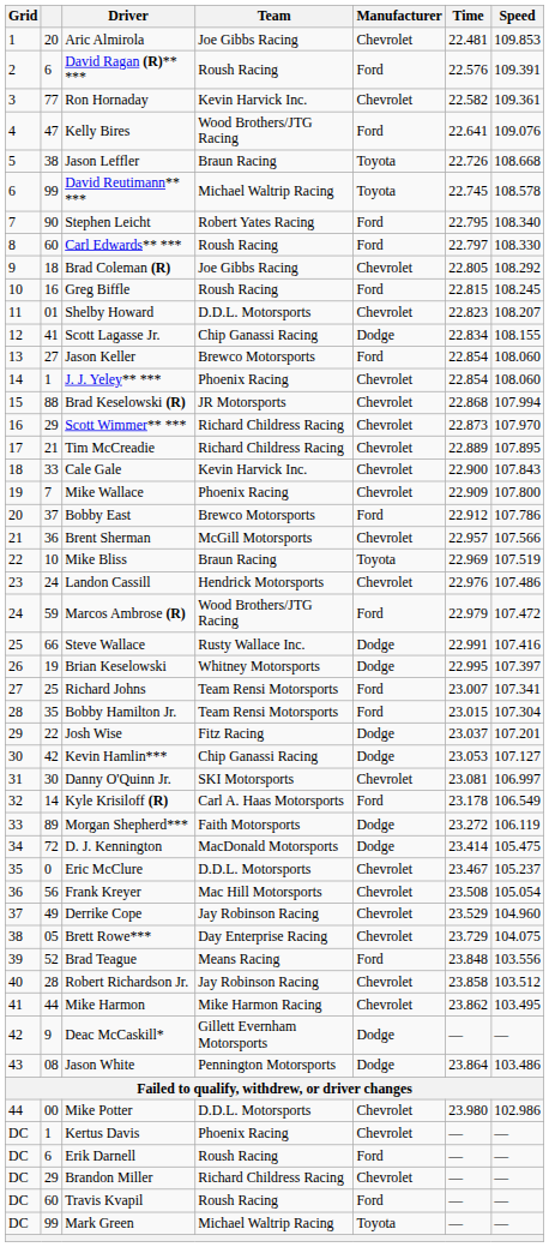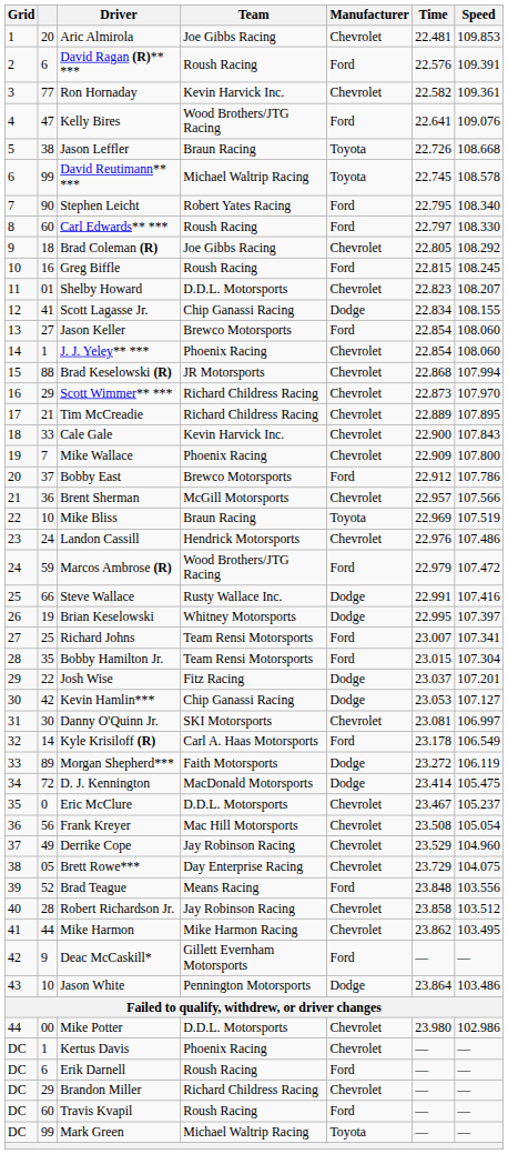Deac McCaskill* | Manufacturer: Dodge -> Ford
Jason White | column 2: 08 -> 10
